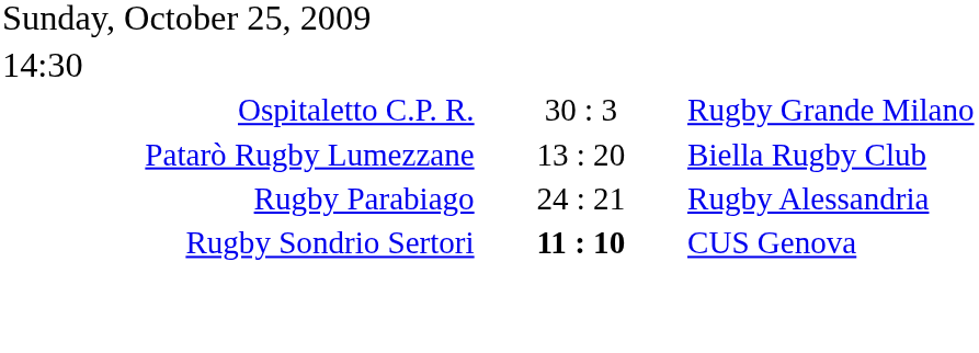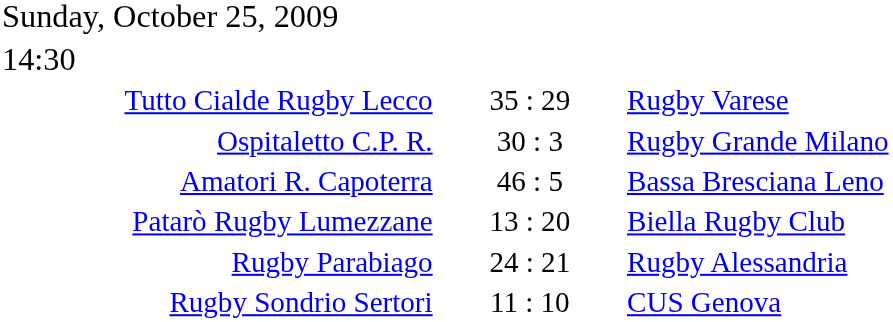+ row: Tutto Cialde Rugby Lecco | 35 : 29 | Rugby Varese
+ row: Amatori R. Capoterra | 46 : 5 | Bassa Bresciana Leno
Rugby Sondrio Sertori | column 2: bold -> normal
